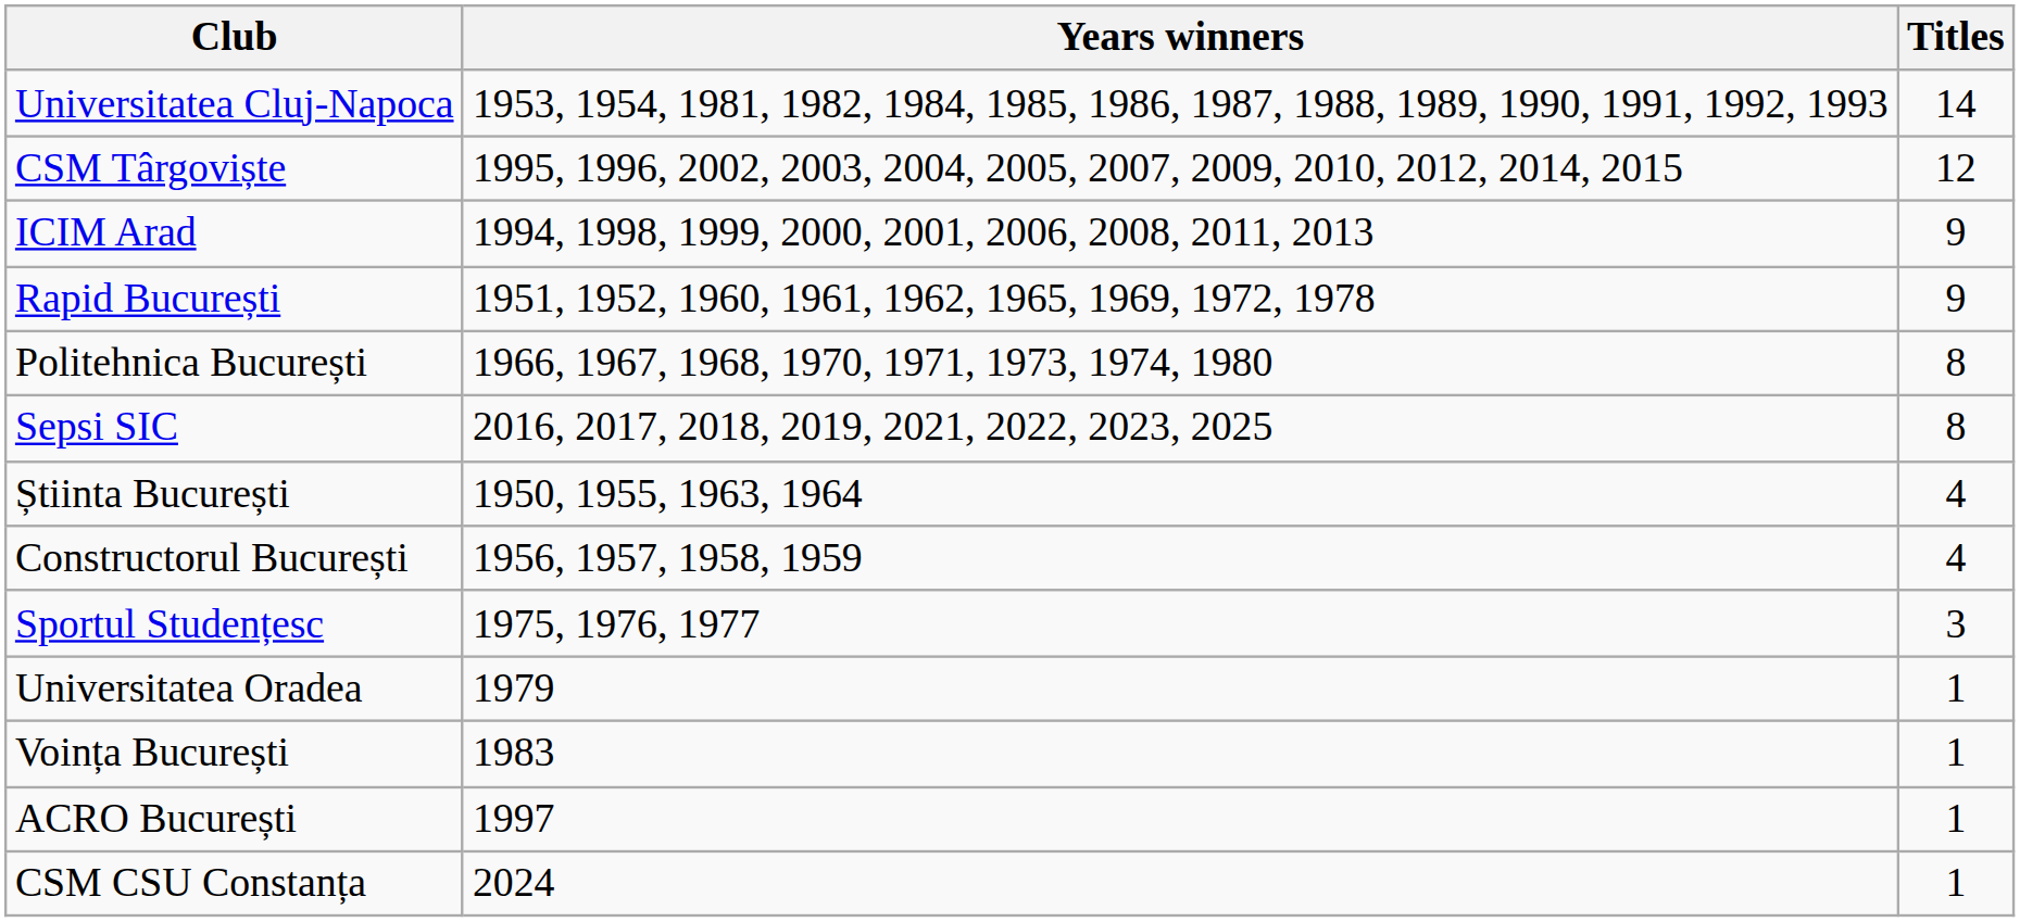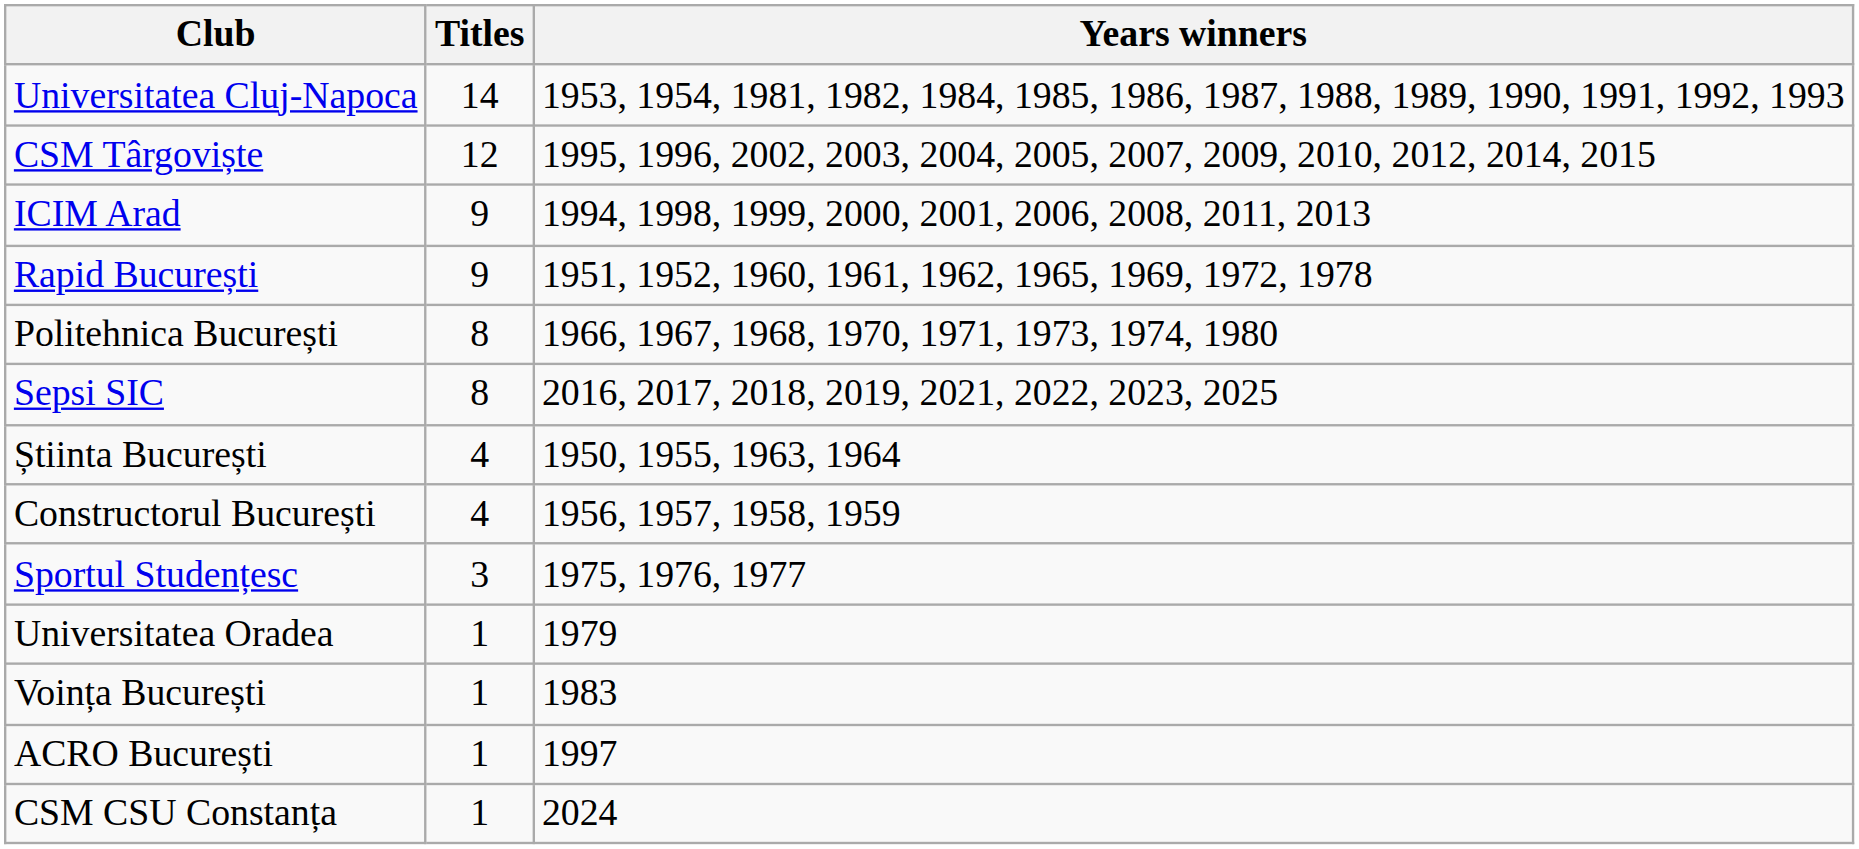columns swapped: Titles <-> Years winners
